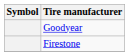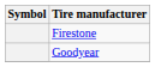rows swapped: Firestone <-> Goodyear
